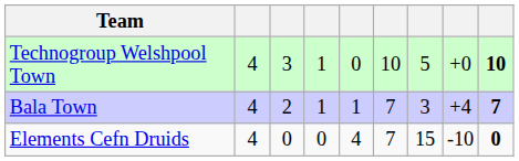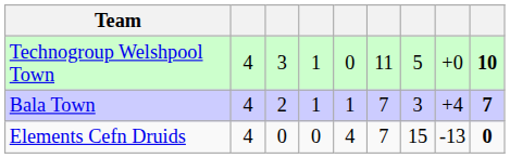Technogroup Welshpool Town | column 6: 10 -> 11
Elements Cefn Druids | column 8: -10 -> -13
